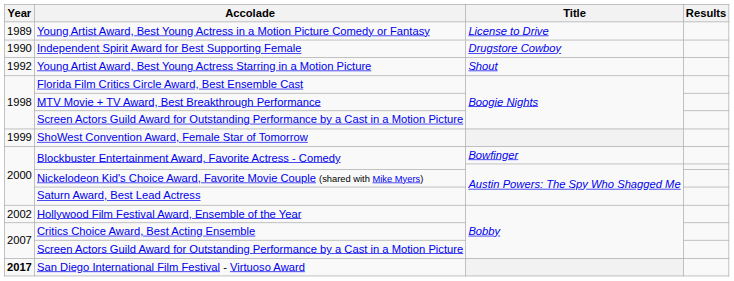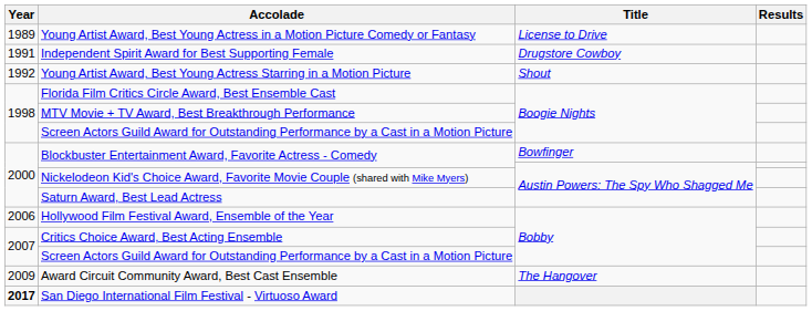Independent Spirit Award for Best Supporting Female | Year: 1990 -> 1991
- row: 1999 | ShoWest Convention Award, Female Star of Tomorrow
Hollywood Film Festival Award, Ensemble of the Year | Year: 2002 -> 2006
+ row: 2009 | Award Circuit Community Award, Best Cast Ensemble | The Hangover
